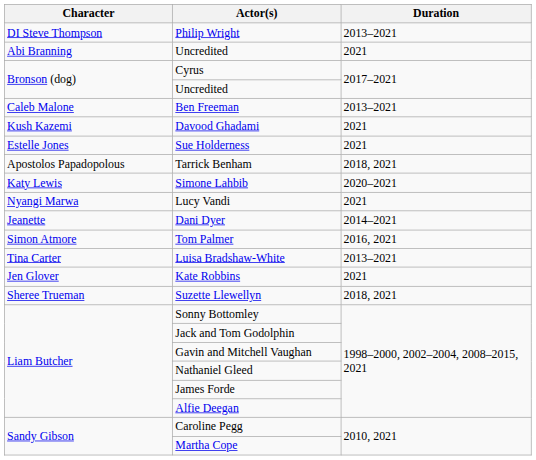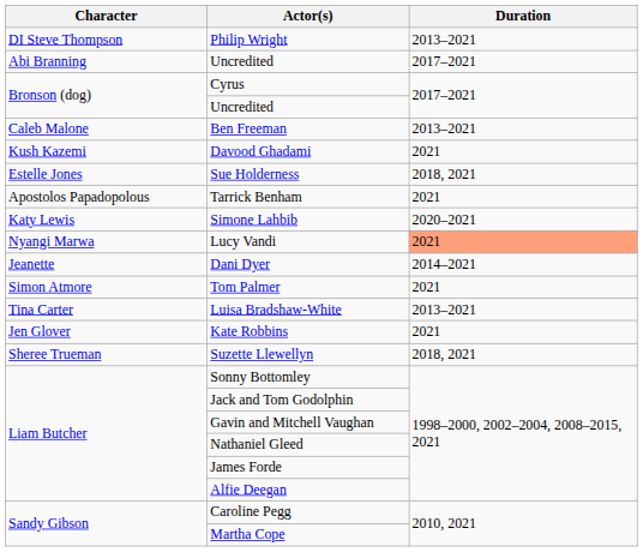Abi Branning / Uncredited | Duration: 2021 -> 2017–2021
Sue Holderness | Duration: 2021 -> 2018, 2021
Tarrick Benham | Duration: 2018, 2021 -> 2021
Lucy Vandi | Duration: no background -> lightsalmon background
Tom Palmer | Duration: 2016, 2021 -> 2021
